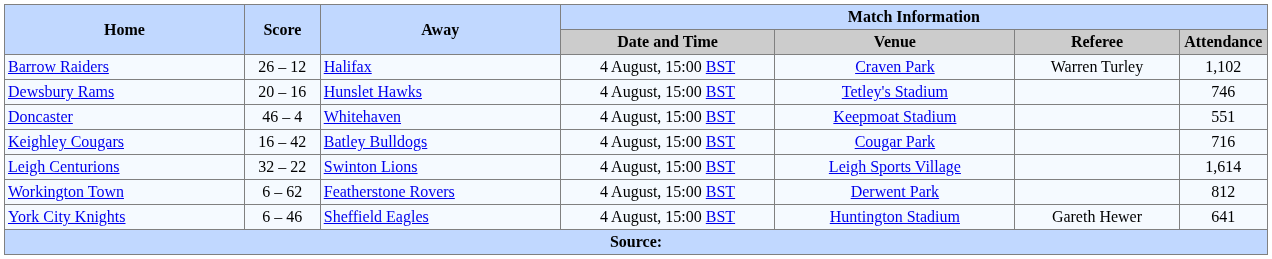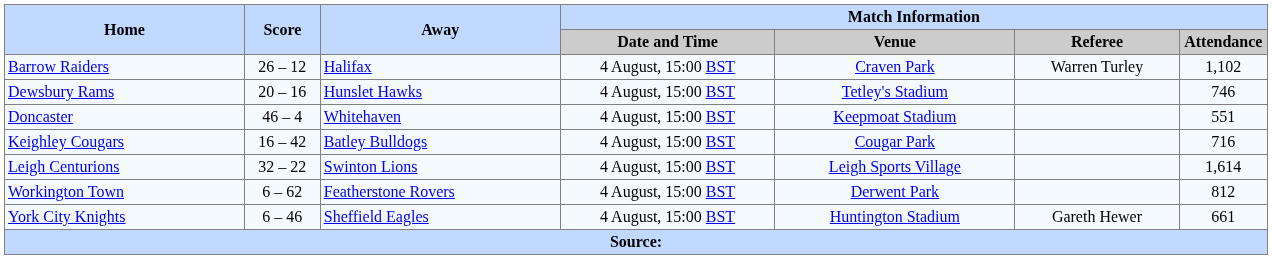York City Knights | Match Information / Attendance: 641 -> 661
